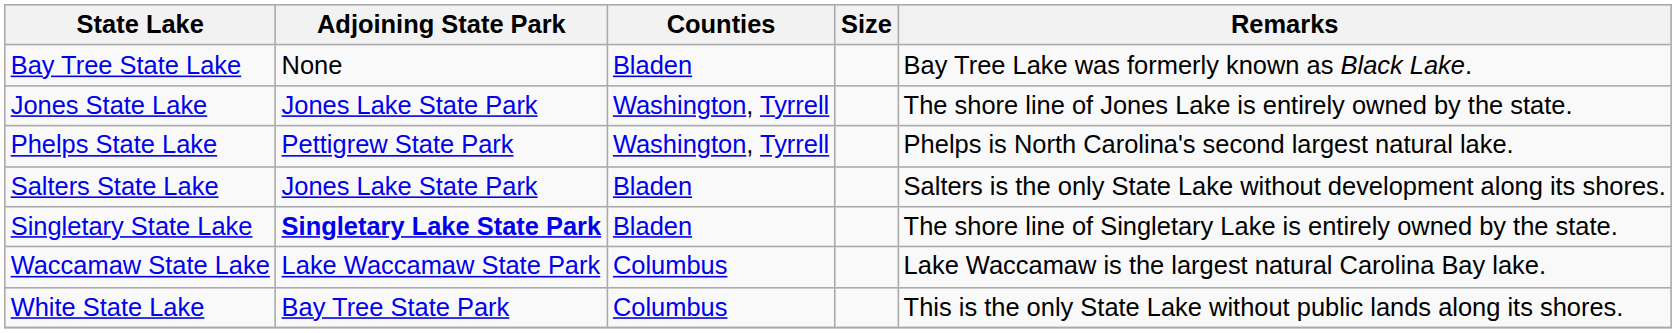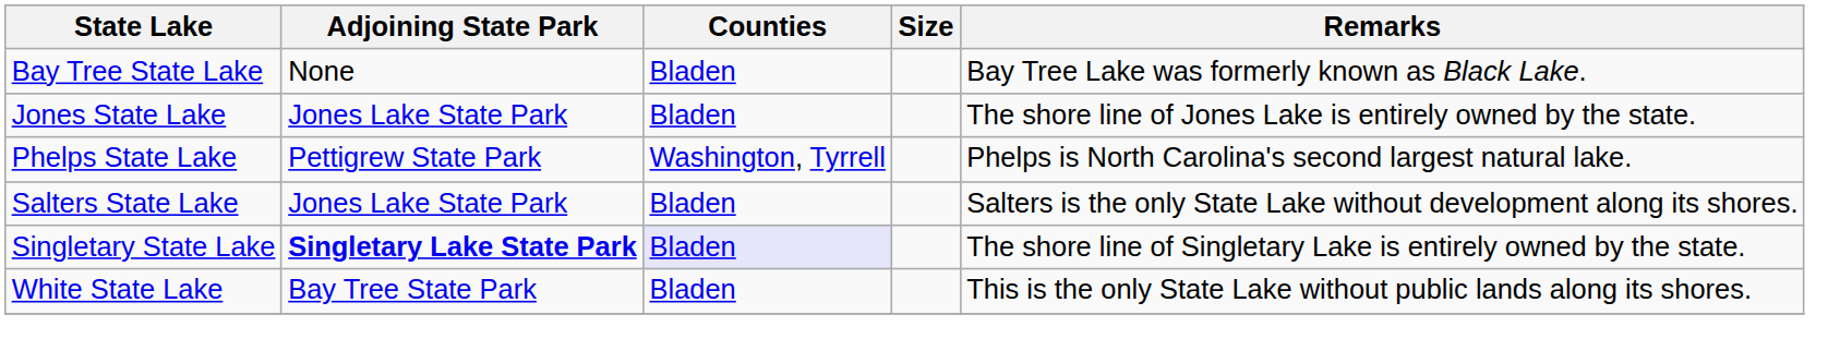Jones State Lake | Counties: Washington, Tyrrell -> Bladen
Singletary State Lake | Counties: no background -> lavender background
- row: Waccamaw State Lake | Lake Waccamaw State Park | Columbus | Lake Waccamaw is the largest natural Carolina Bay lake.
White State Lake | Counties: Columbus -> Bladen
